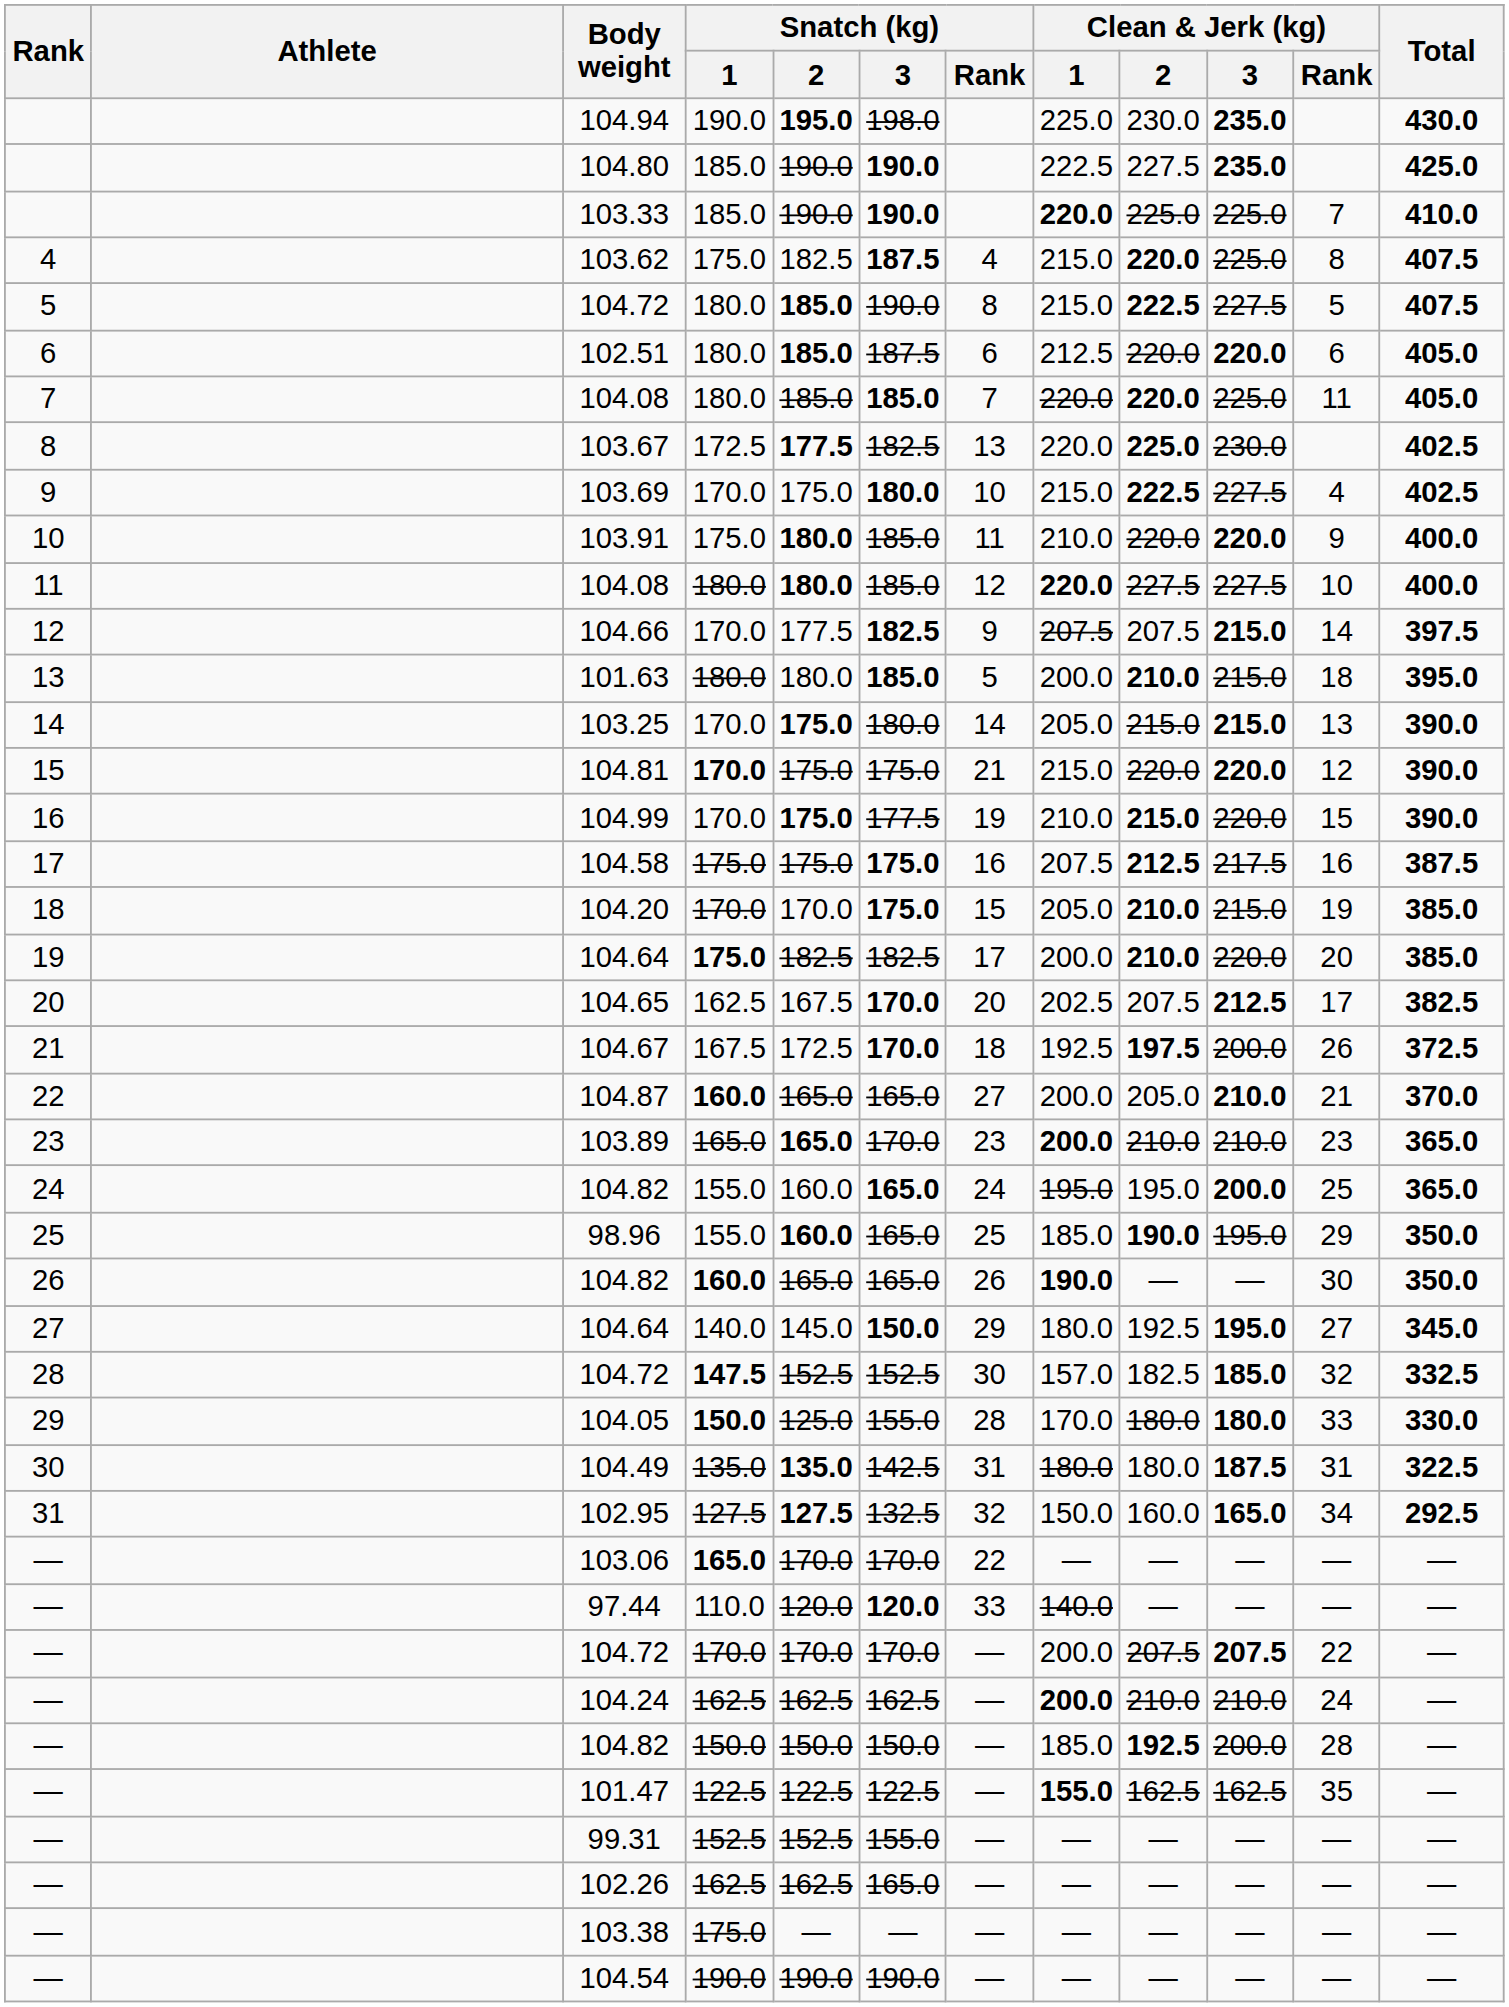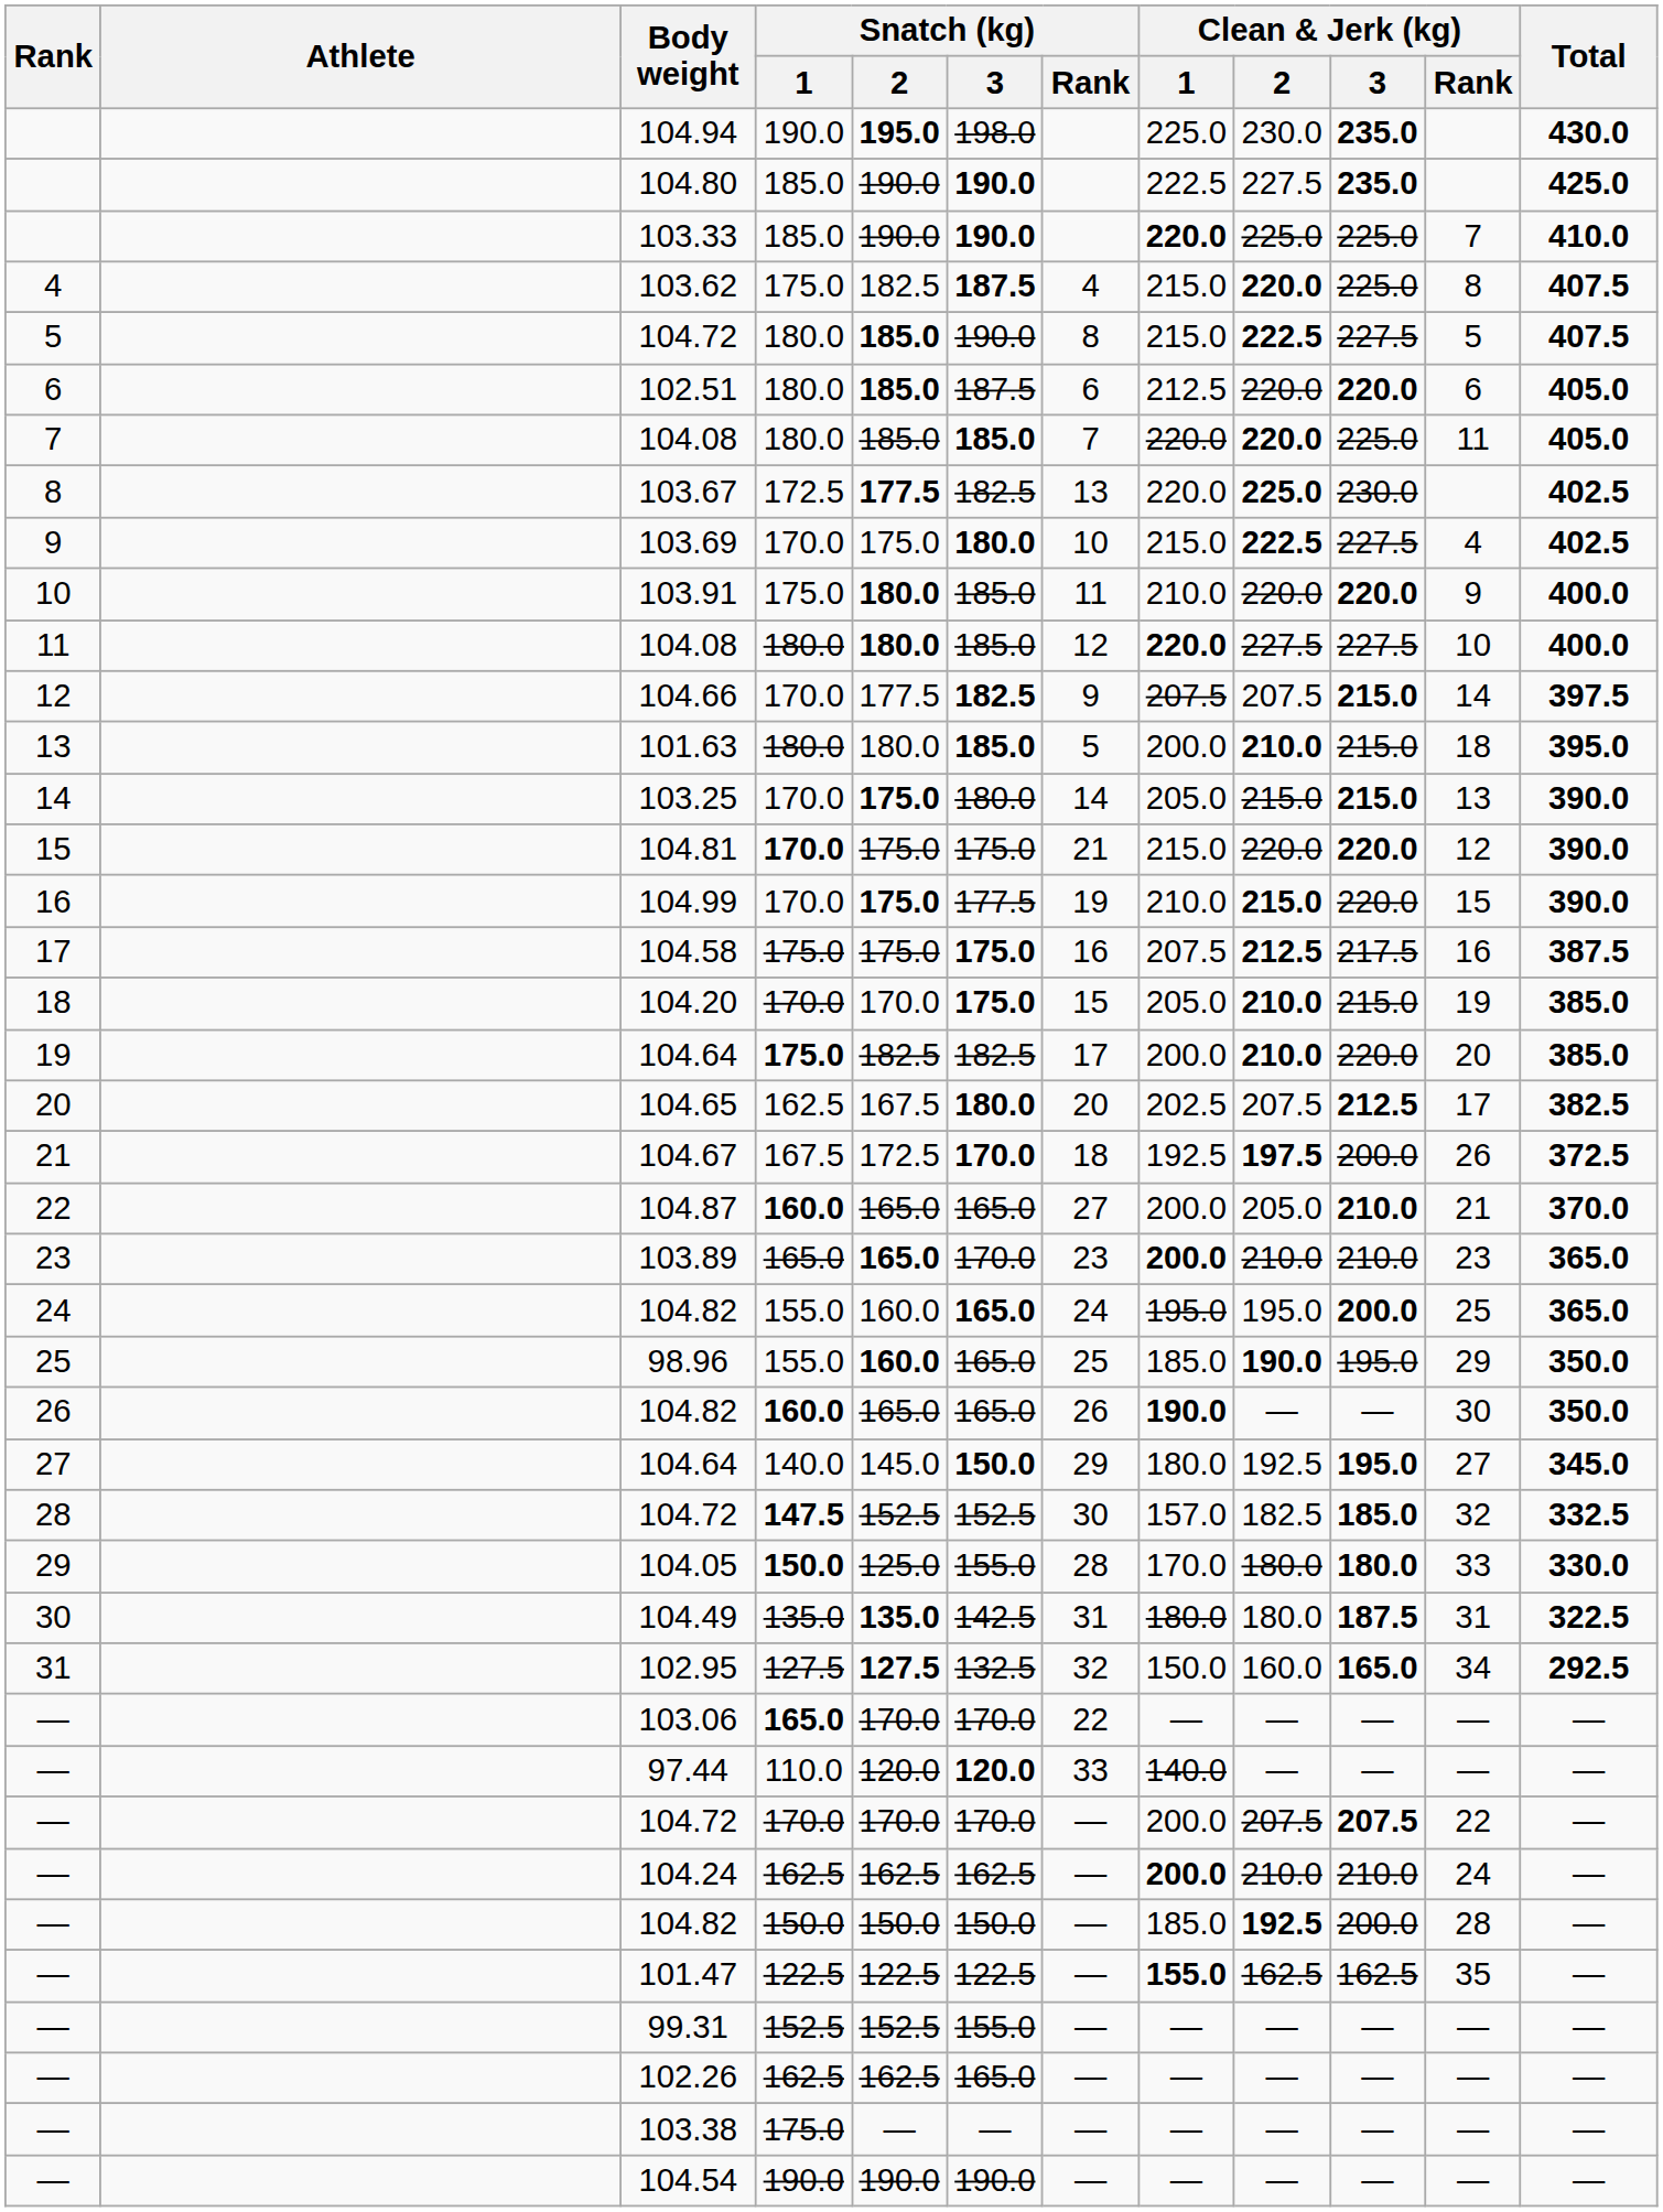104.65 | Snatch (kg) / 3: 170.0 -> 180.0
